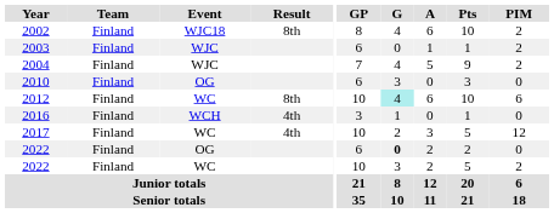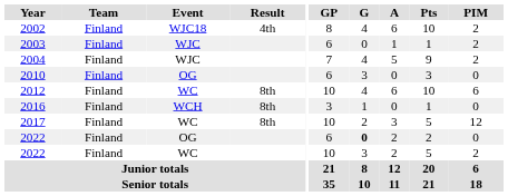2002 | Result: 8th -> 4th
2012 | G: paleturquoise background -> no background
2016 | Result: 4th -> 8th
2017 | Result: 4th -> 8th
